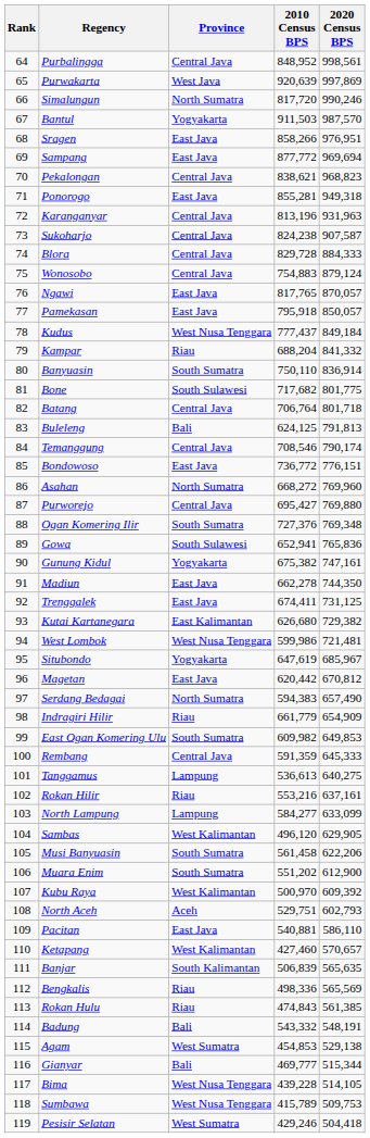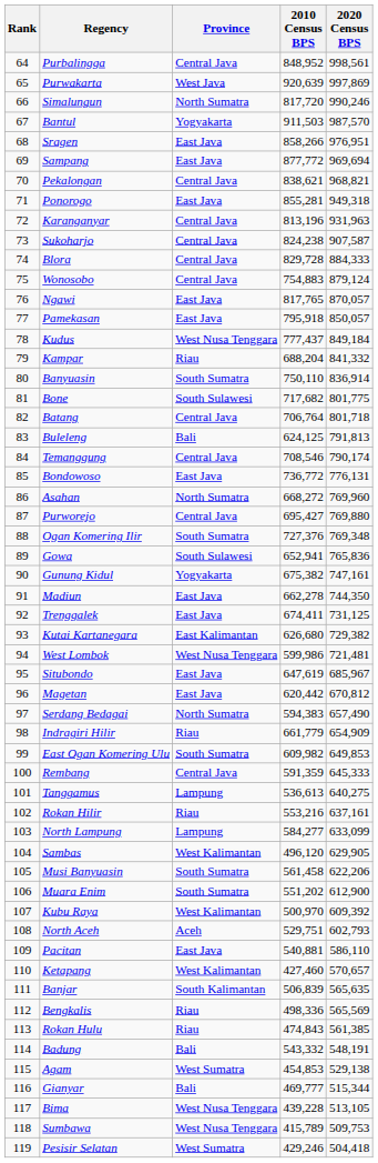Pekalongan | 2020 Census BPS: 968,823 -> 968,821
Bondowoso | 2020 Census BPS: 776,151 -> 776,131
Situbondo | Province: Yogyakarta -> East Java
Bima | 2020 Census BPS: 514,105 -> 513,105
